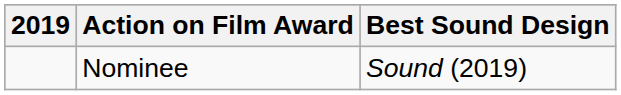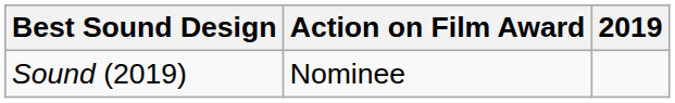columns swapped: 2019 <-> Best Sound Design
